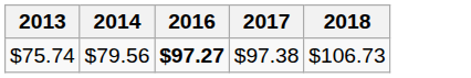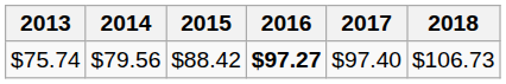+ column: 2015 | $88.42
$75.74 | 2017: $97.38 -> $97.40
